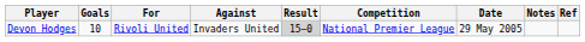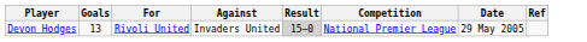- column: Notes
Devon Hodges | Goals: 10 -> 13
